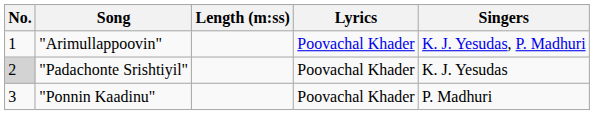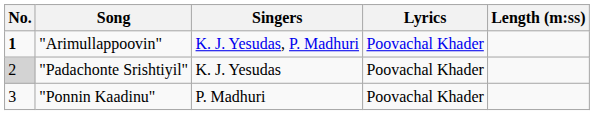columns swapped: Singers <-> Length (m:ss)
"Arimullappoovin" | No.: normal -> bold
